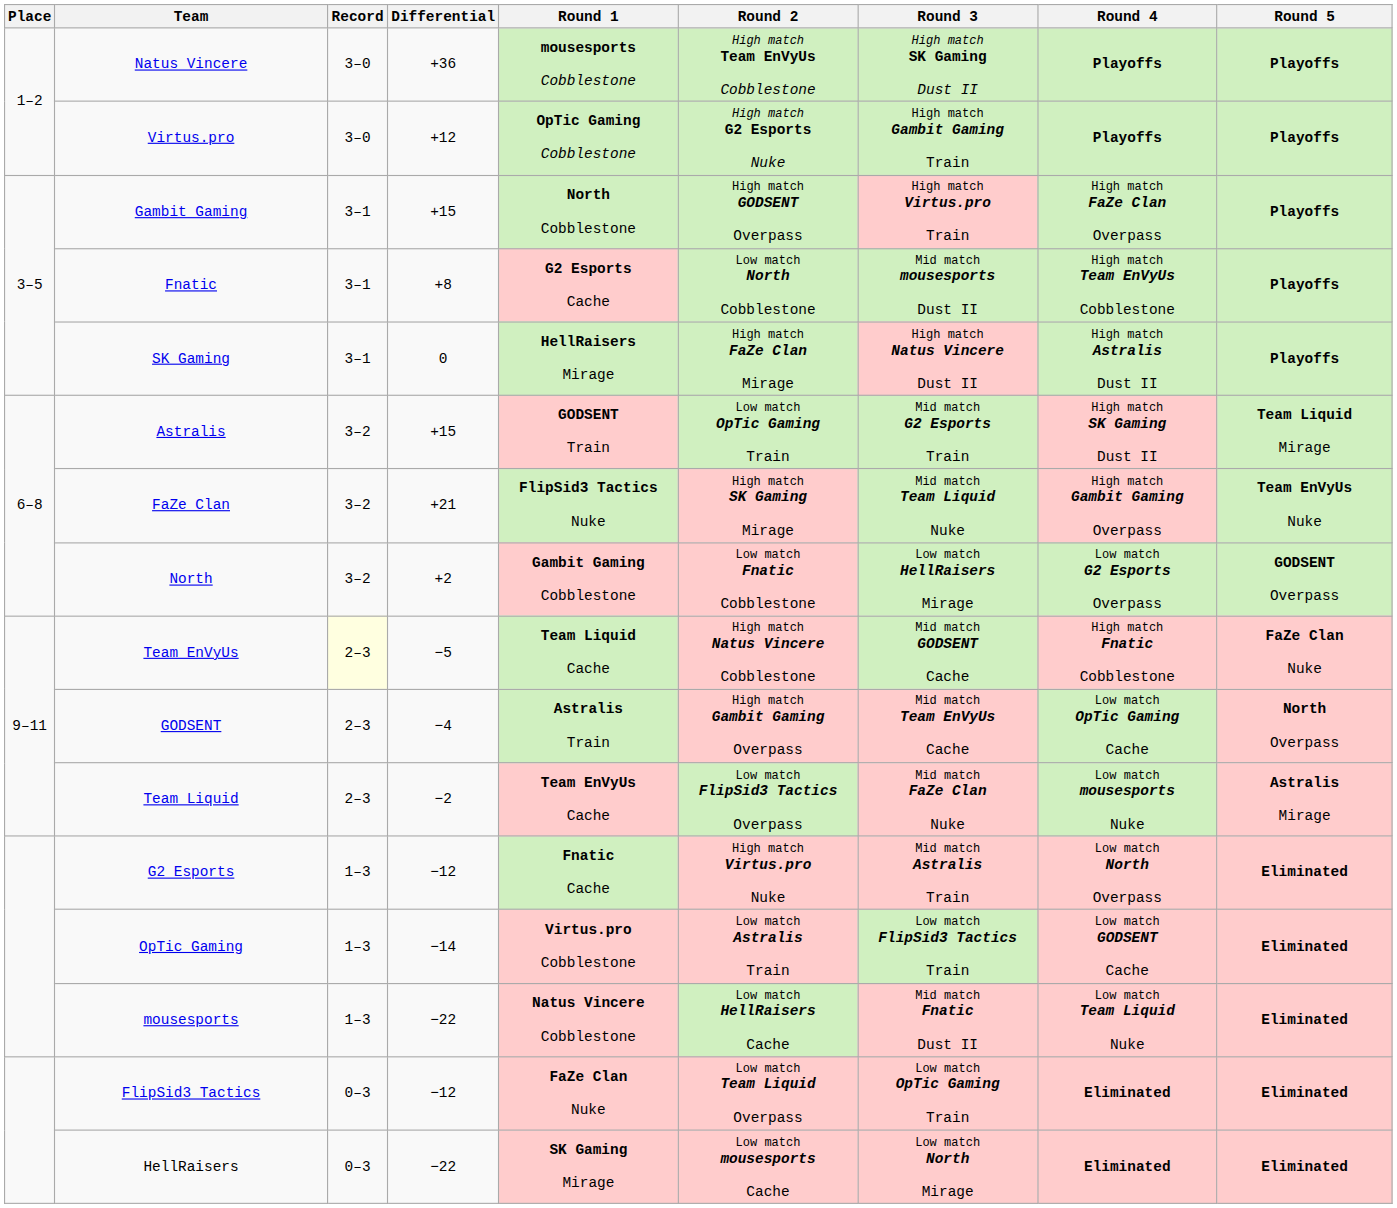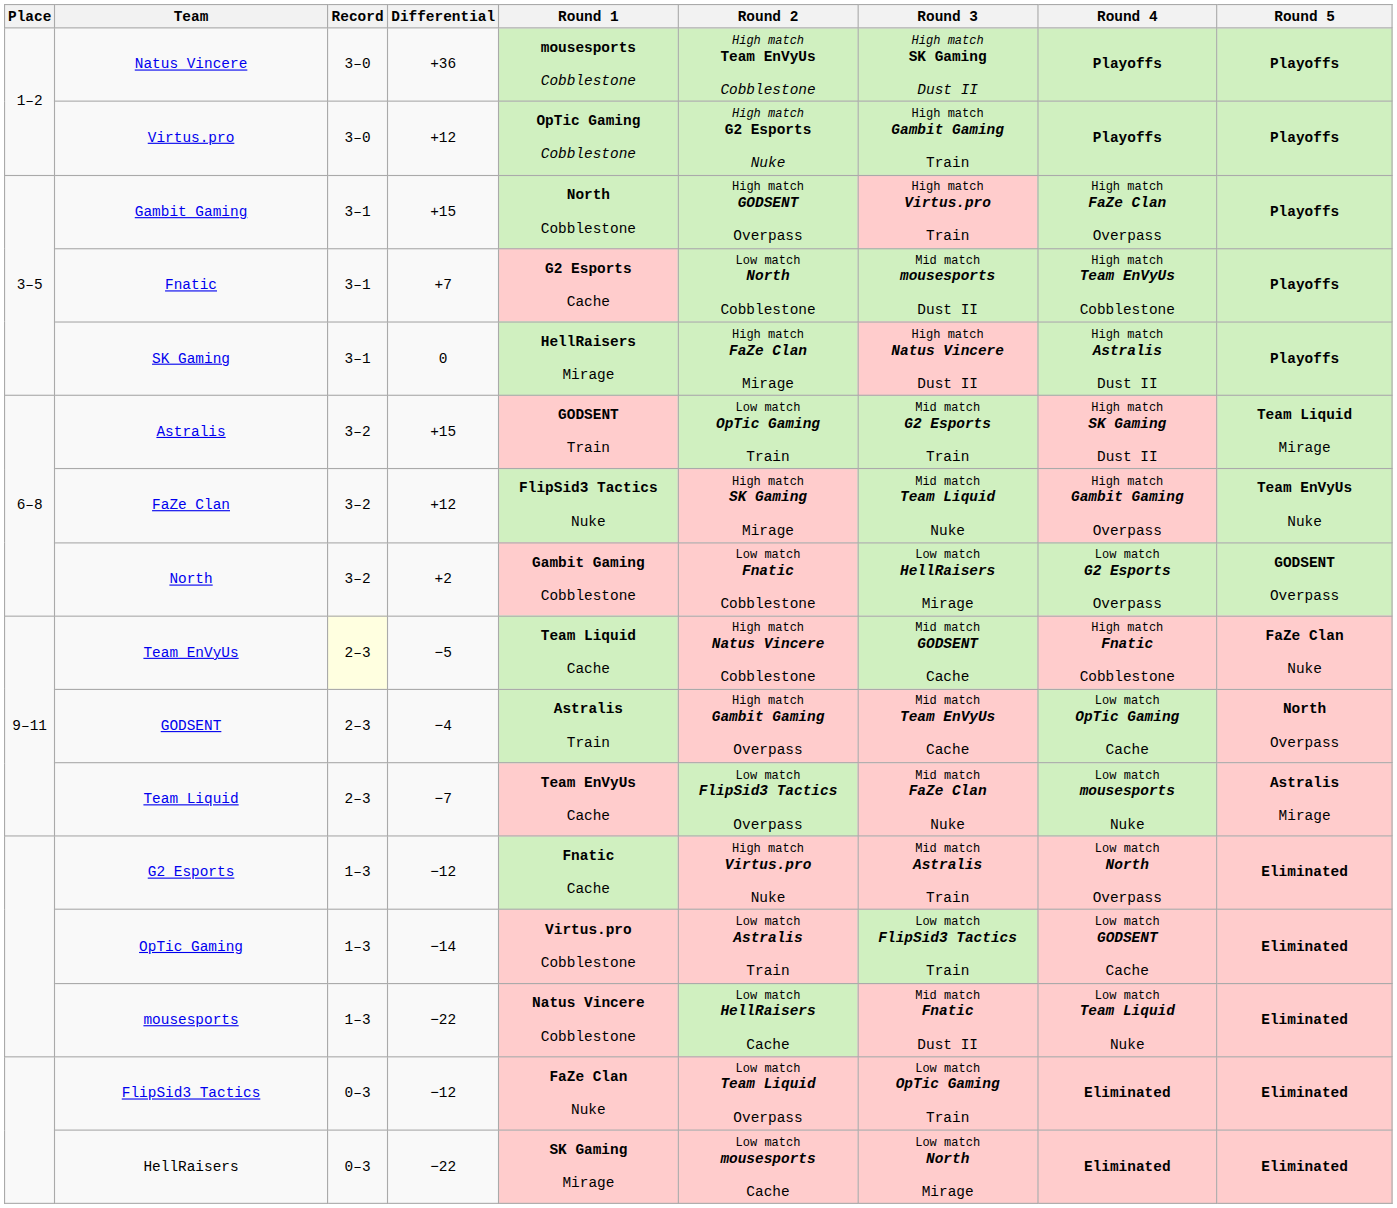Fnatic | Differential: +8 -> +7
FaZe Clan | Differential: +21 -> +12
Team Liquid | Differential: −2 -> −7
